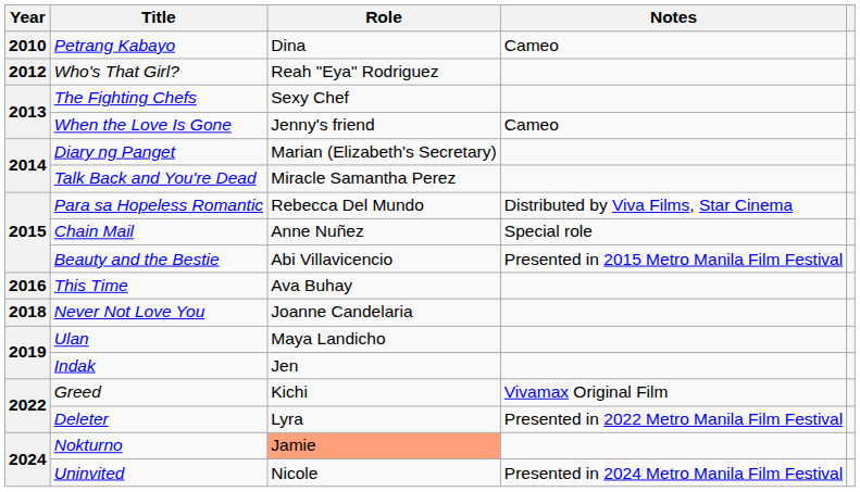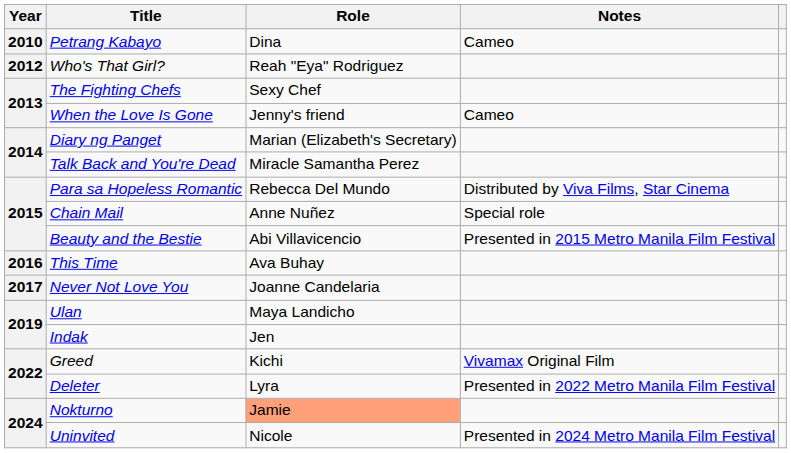Never Not Love You | Year: 2018 -> 2017
